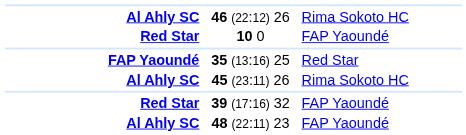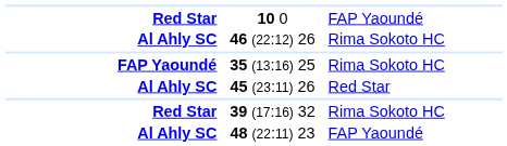rows swapped: 46 (22:12) 26 <-> 10 0
35 (13:16) 25 | column 4: Red Star -> Rima Sokoto HC
45 (23:11) 26 | column 4: Rima Sokoto HC -> Red Star
39 (17:16) 32 | column 4: FAP Yaoundé -> Rima Sokoto HC
